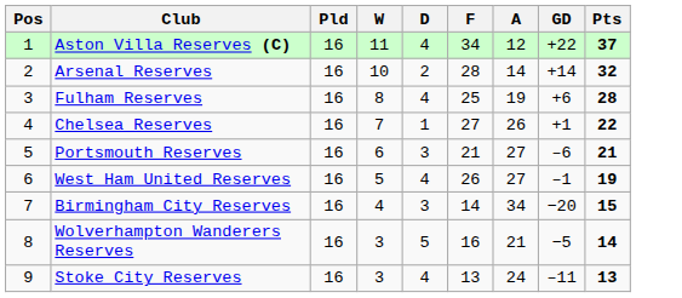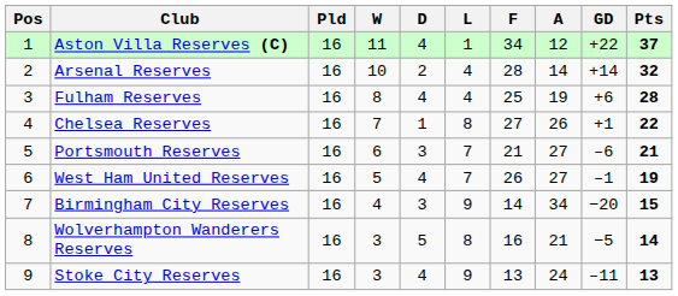+ column: L | 1 | 4 | 4 | 8 | 7 | 7 | 9 | 8 | 9
